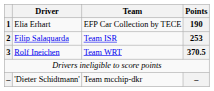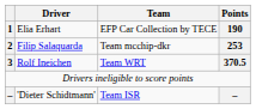Filip Salaquarda | Team: Team ISR -> Team mcchip-dkr
'Dieter Schidtmann' | Team: Team mcchip-dkr -> Team ISR
